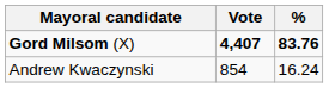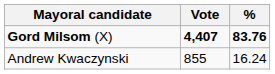Andrew Kwaczynski | Vote: 854 -> 855
